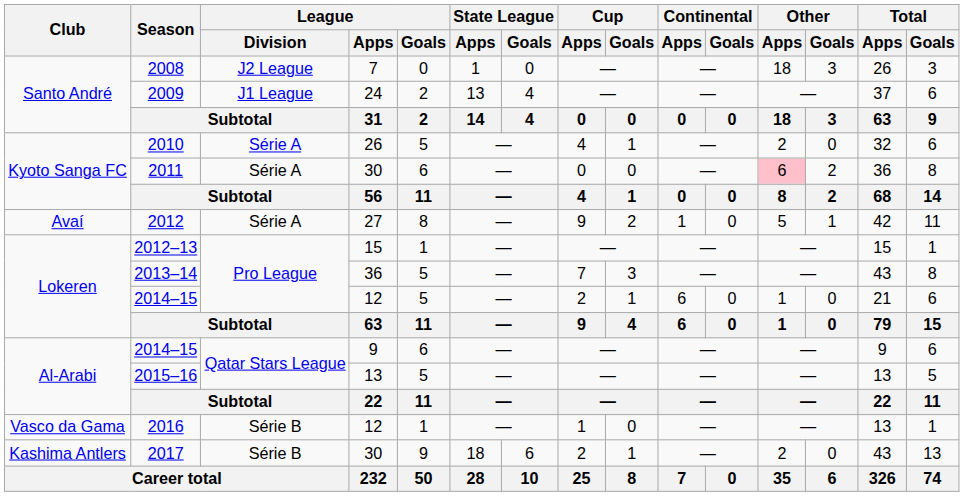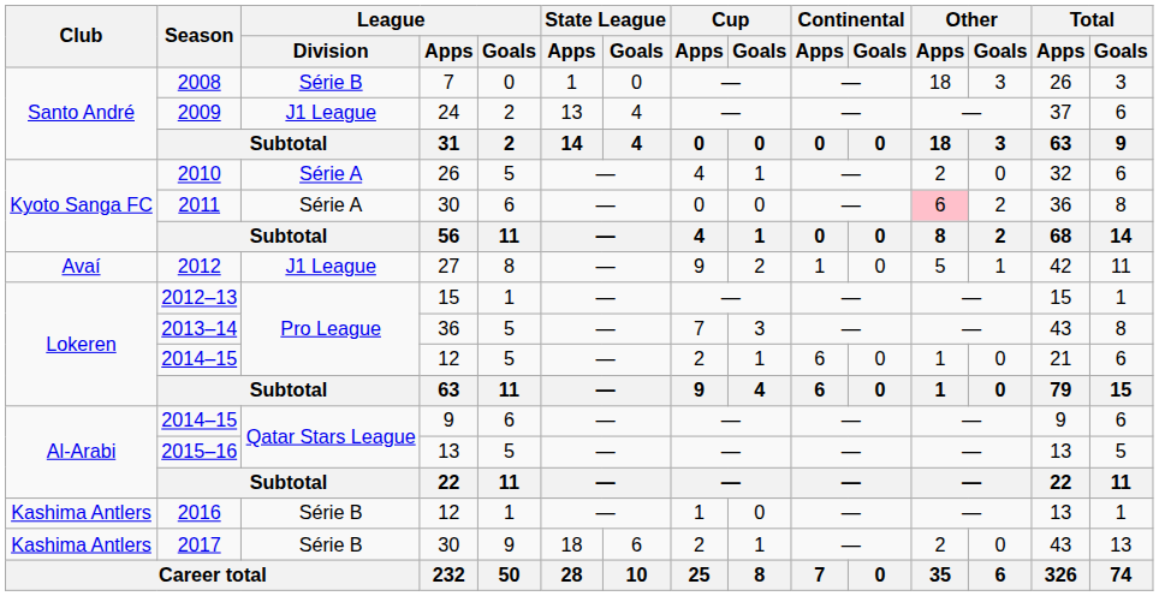2008 | League / Division: J2 League -> Série B
2012 | League / Division: Série A -> J1 League
2016 | Club: Vasco da Gama -> Kashima Antlers
